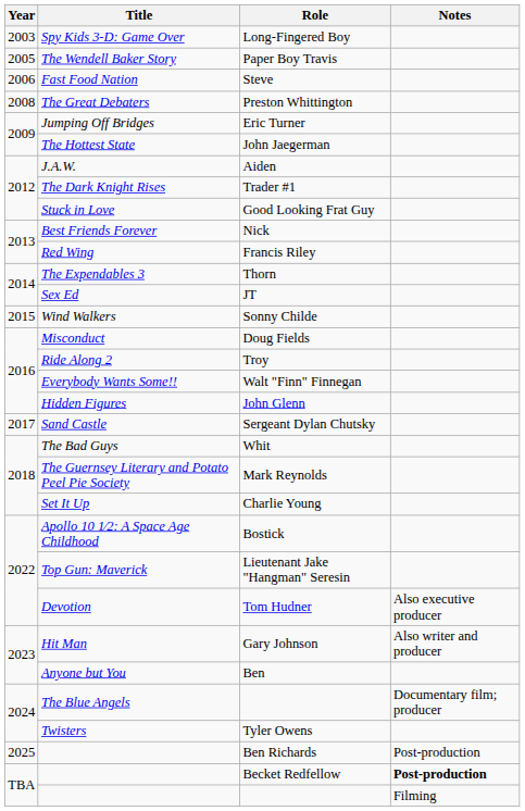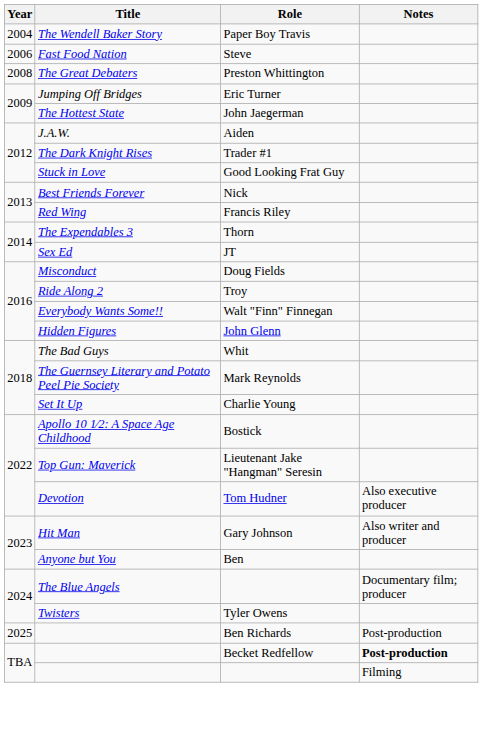- row: 2003 | Spy Kids 3-D: Game Over | Long-Fingered Boy
Paper Boy Travis | Year: 2005 -> 2004
- row: 2015 | Wind Walkers | Sonny Childe
- row: 2017 | Sand Castle | Sergeant Dylan Chutsky
